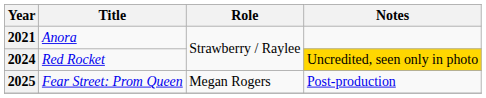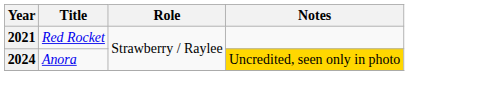2021 | Title: Anora -> Red Rocket
2024 | Title: Red Rocket -> Anora
- row: 2025 | Fear Street: Prom Queen | Megan Rogers | Post-production
